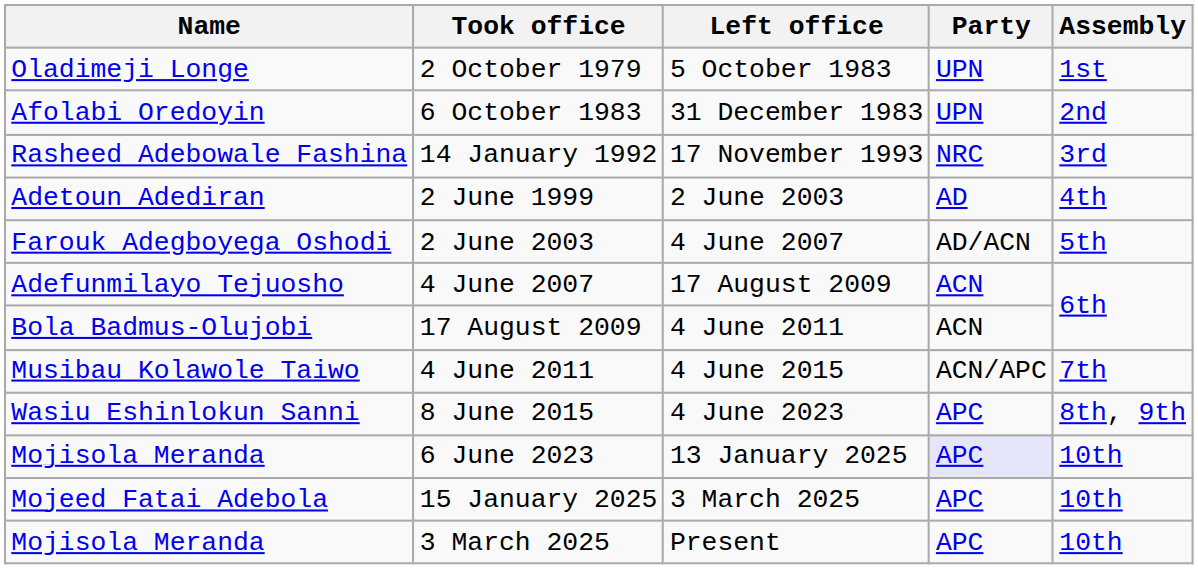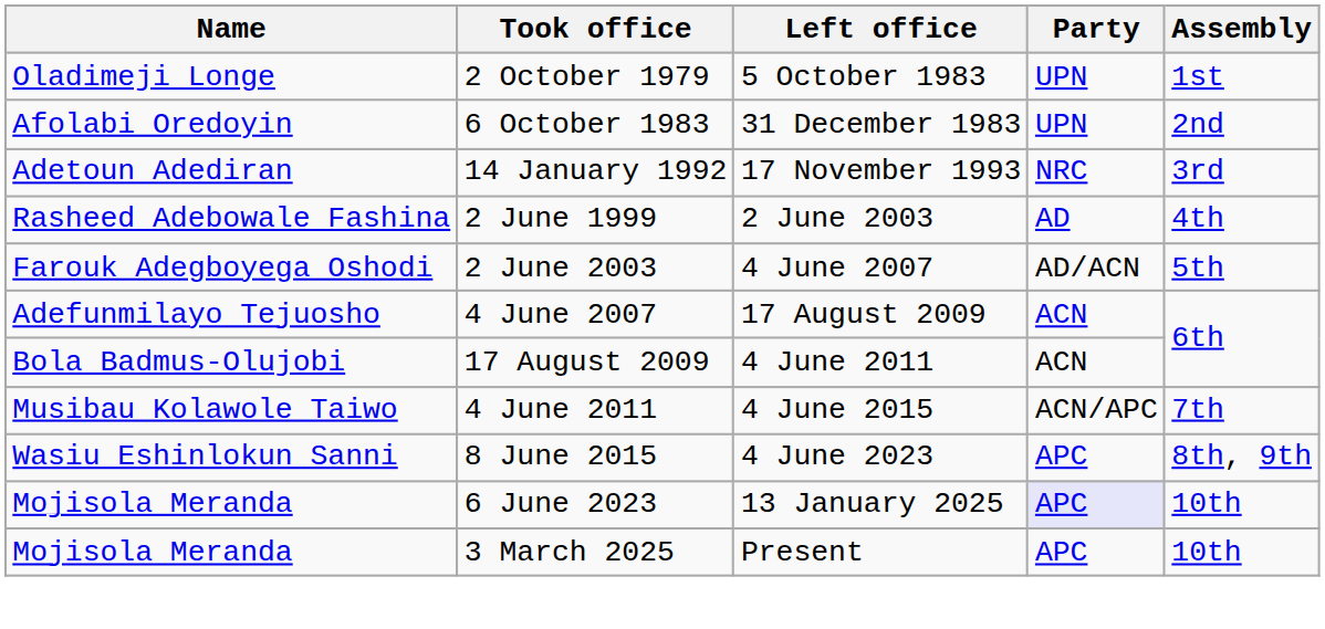14 January 1992 | Name: Rasheed Adebowale Fashina -> Adetoun Adediran
2 June 1999 | Name: Adetoun Adediran -> Rasheed Adebowale Fashina
- row: Mojeed Fatai Adebola | 15 January 2025 | 3 March 2025 | APC | 10th
